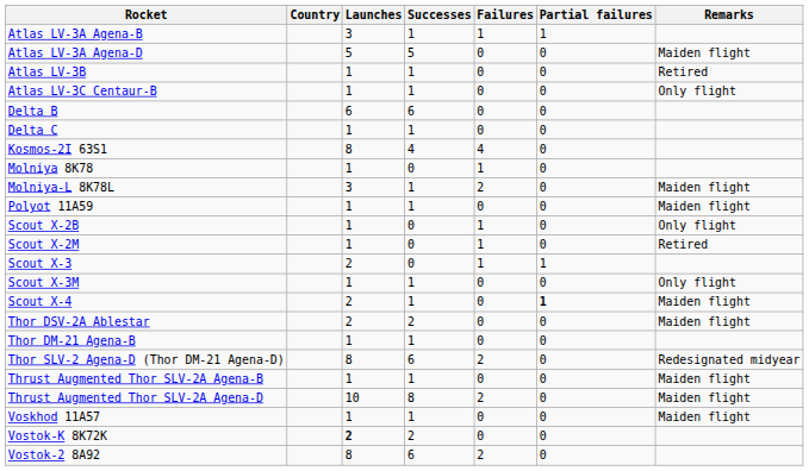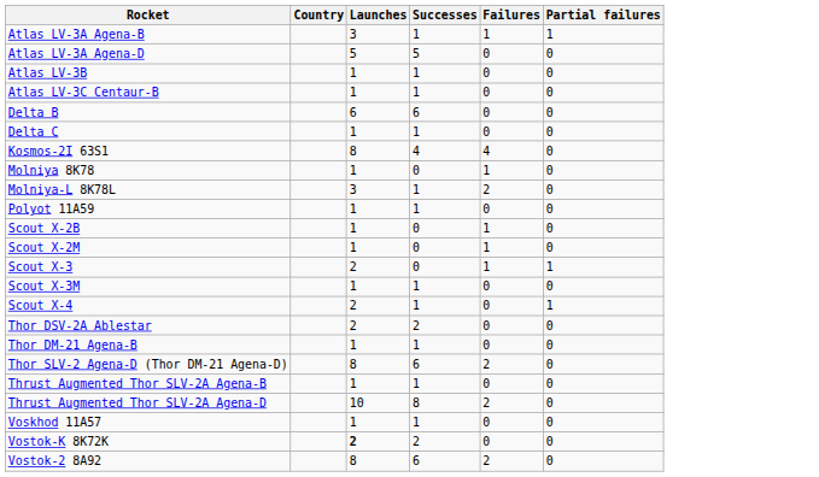- column: Remarks | Maiden flight | Retired | Only flight | Maiden flight | Maiden flight | Only flight | Retired | Only flight | Maiden flight | Maiden flight | Redesignated midyear | Maiden flight | Maiden flight | Maiden flight
Scout X-4 | Partial failures: bold -> normal
